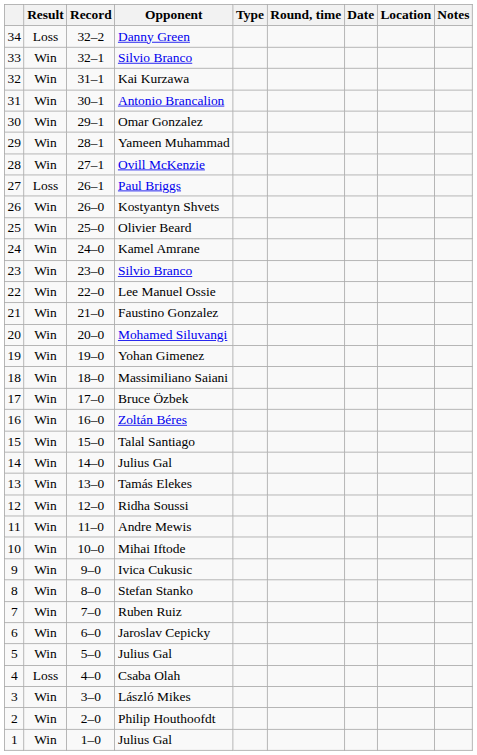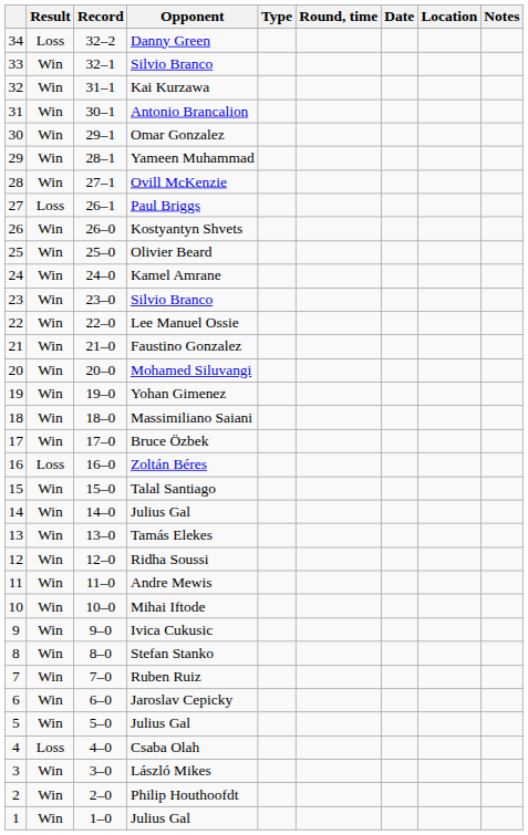Zoltán Béres | Result: Win -> Loss
